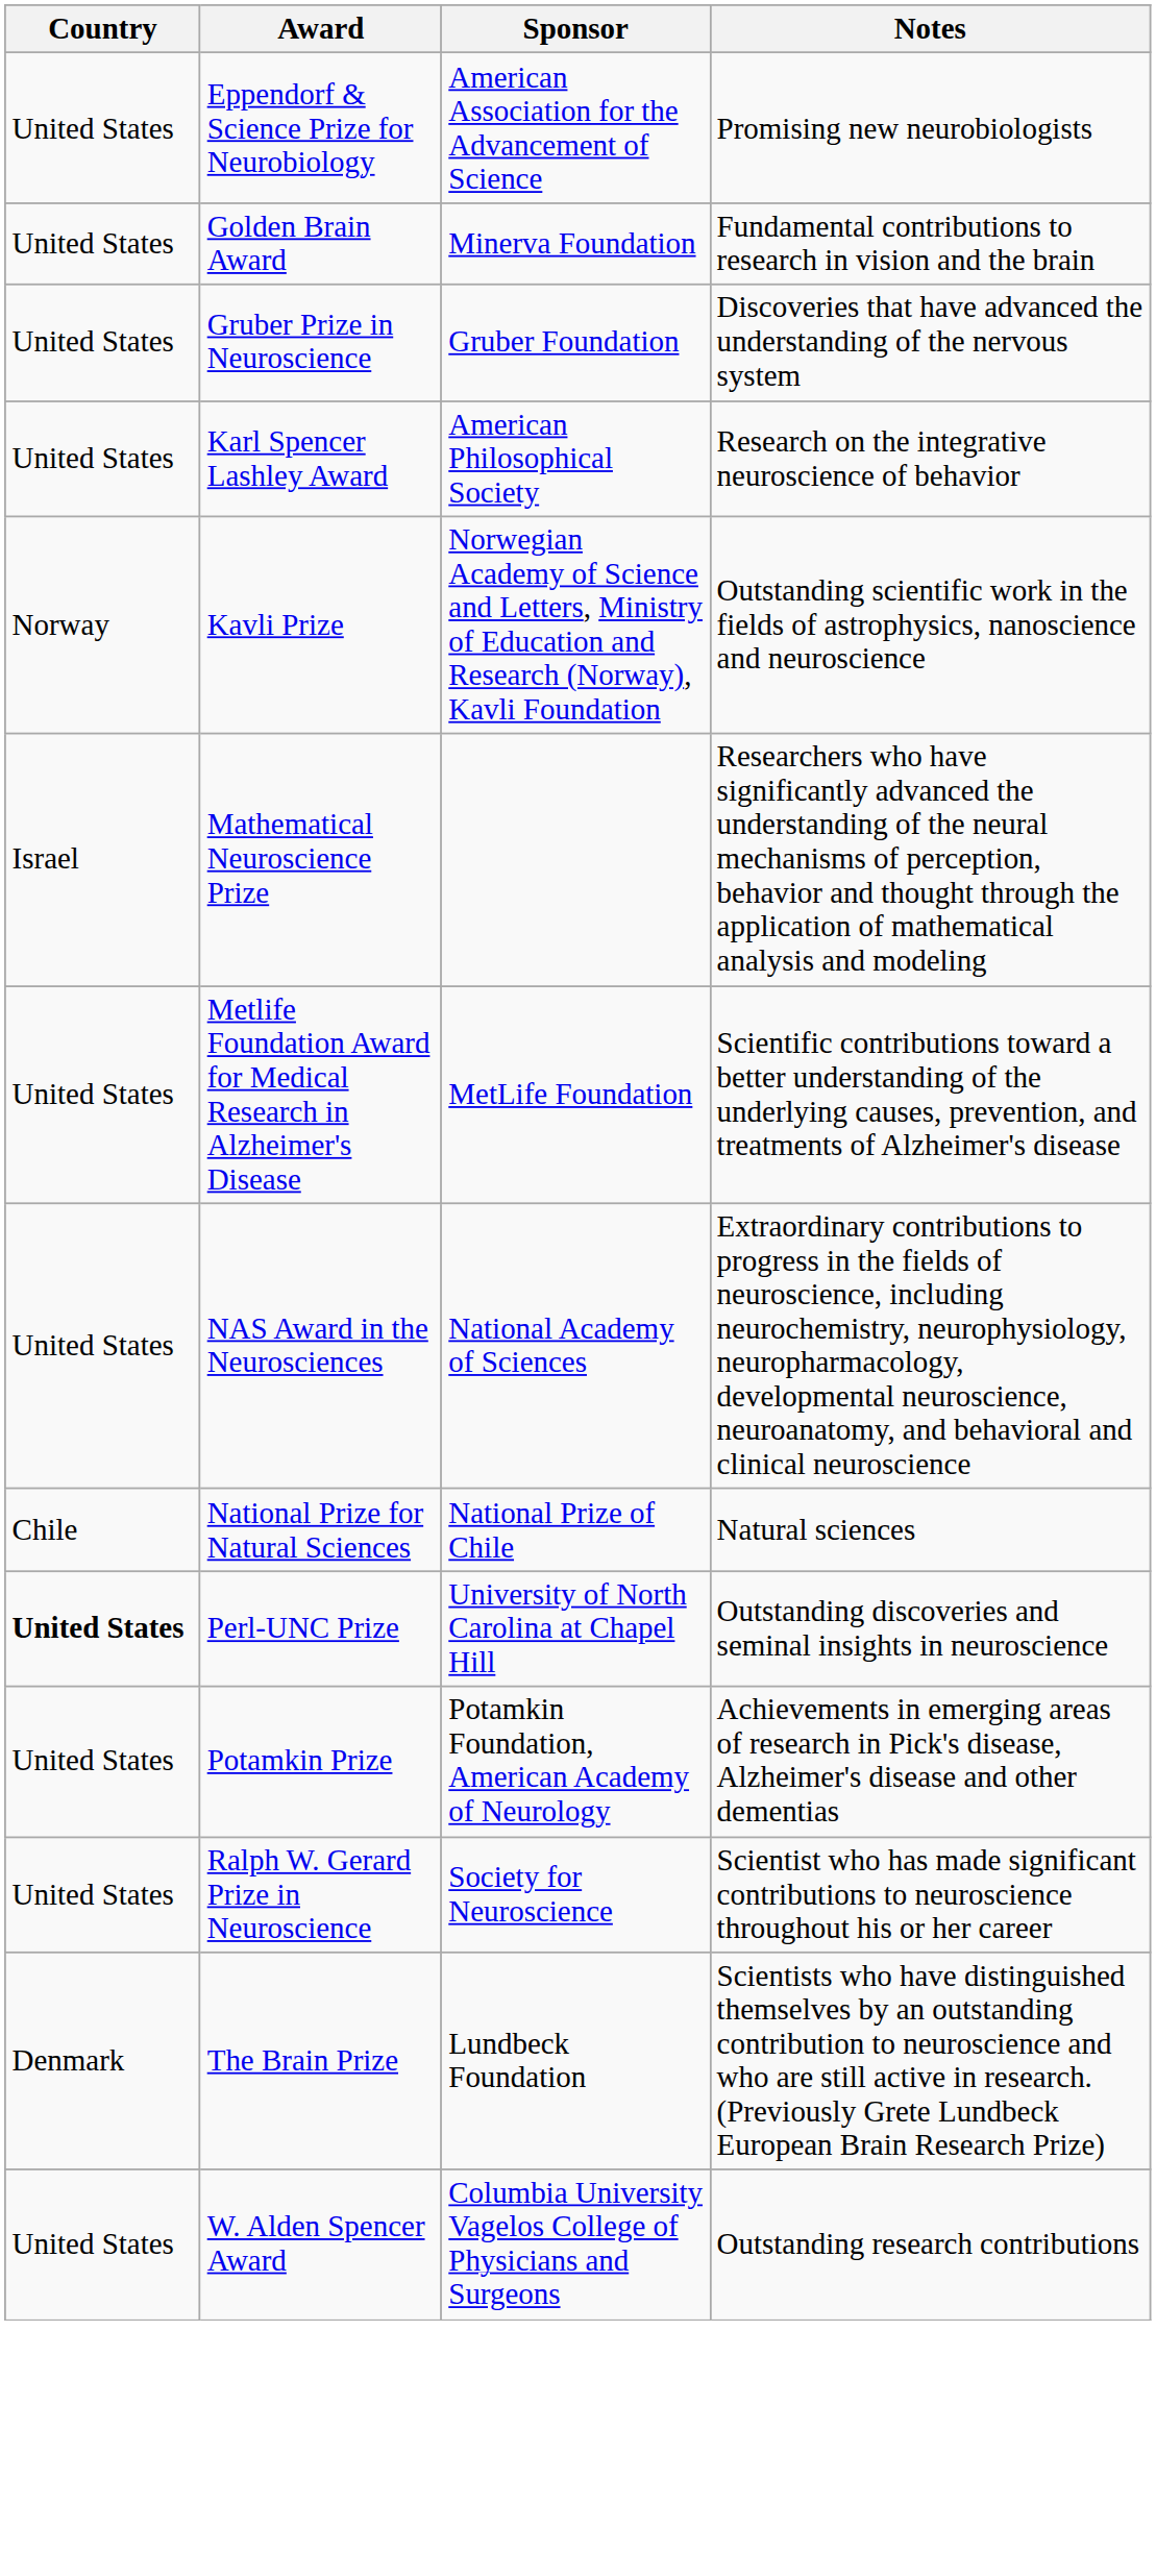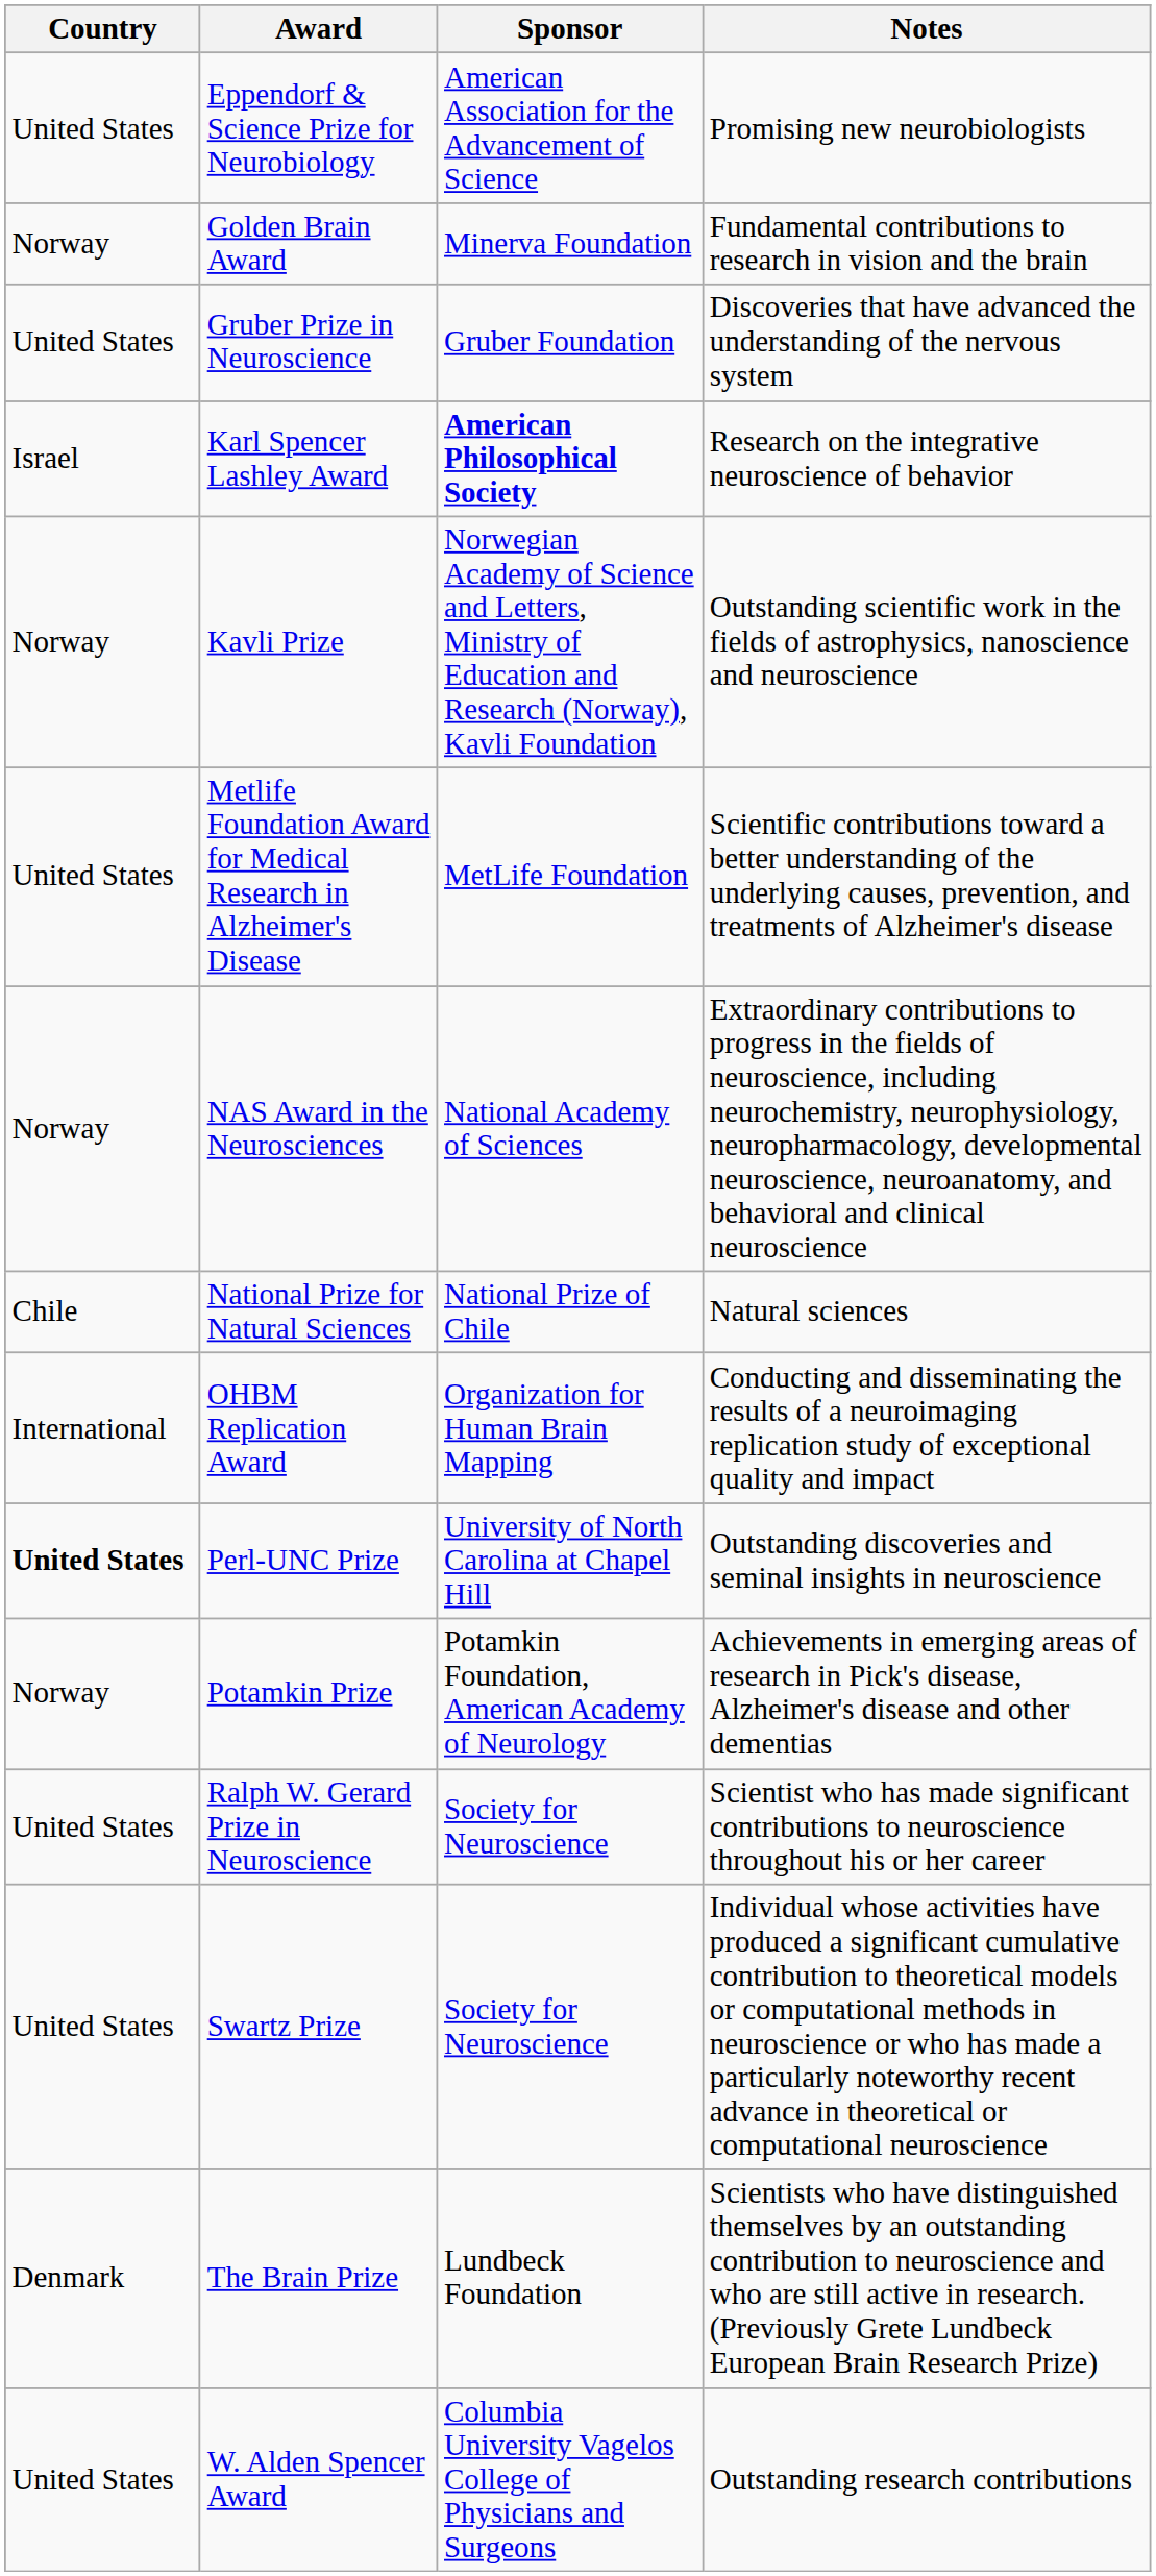Golden Brain Award | Country: United States -> Norway
Karl Spencer Lashley Award | Country: United States -> Israel
Karl Spencer Lashley Award | Sponsor: normal -> bold
- row: Israel | Mathematical Neuroscience Prize | Researchers who have significantly advanced the understanding of the neural mechanisms of perception, behavior and thought through the application of mathematical analysis and modeling
NAS Award in the Neurosciences | Country: United States -> Norway
+ row: International | OHBM Replication Award | Organization for Human Brain Mapping | Conducting and disseminating the results of a neuroimaging replication study of exceptional quality and impact
Potamkin Prize | Country: United States -> Norway
+ row: United States | Swartz Prize | Society for Neuroscience | Individual whose activities have produced a significant cumulative contribution to theoretical models or computational methods in neuroscience or who has made a particularly noteworthy recent advance in theoretical or computational neuroscience
